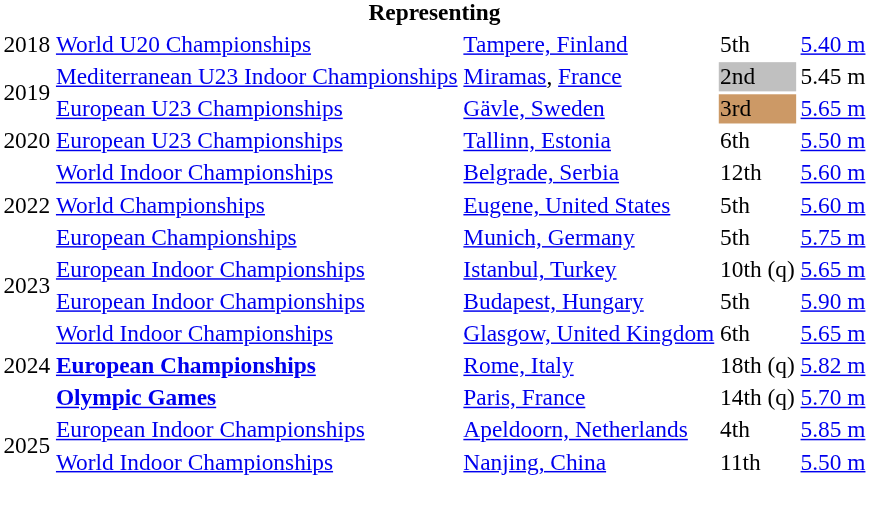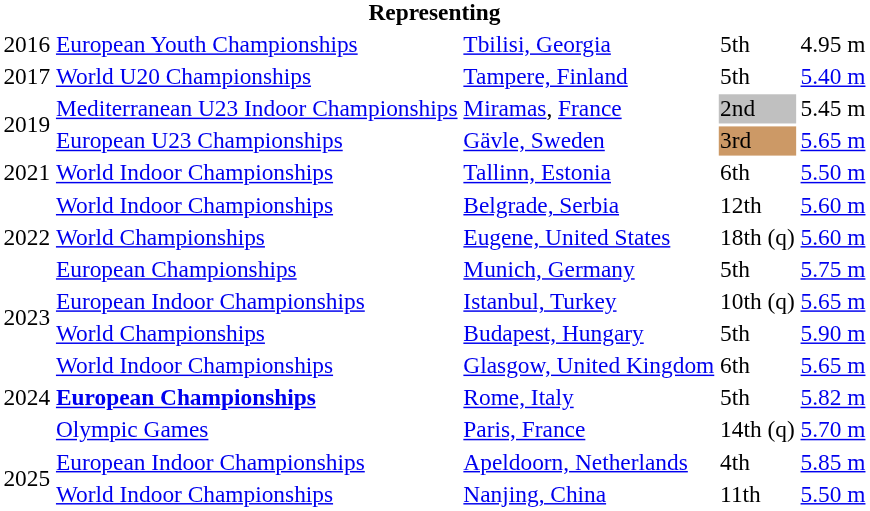+ row: 2016 | European Youth Championships | Tbilisi, Georgia | 5th | 4.95 m
Tampere, Finland | column 1: 2018 -> 2017
Tallinn, Estonia | column 1: 2020 -> 2021
Tallinn, Estonia | column 2: European U23 Championships -> World Indoor Championships
Eugene, United States | column 4: 5th -> 18th (q)
Budapest, Hungary | column 2: European Indoor Championships -> World Championships
Rome, Italy | column 4: 18th (q) -> 5th
Paris, France | column 2: bold -> normal
